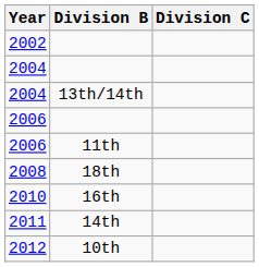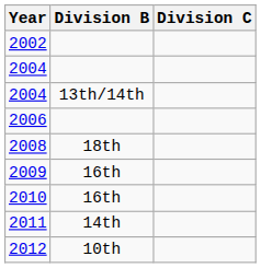- row: 2006 | 11th
+ row: 2009 | 16th
